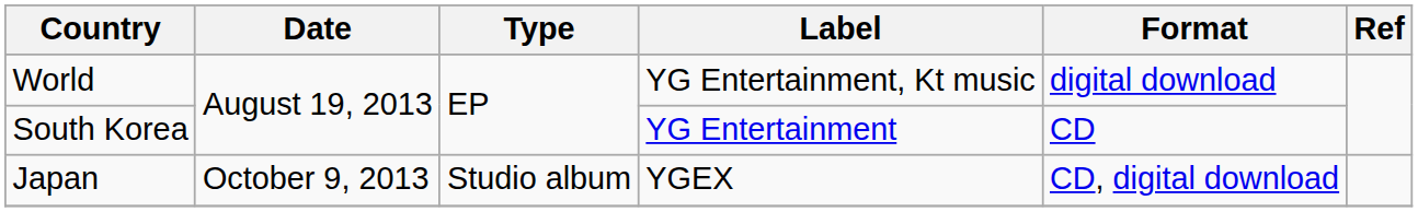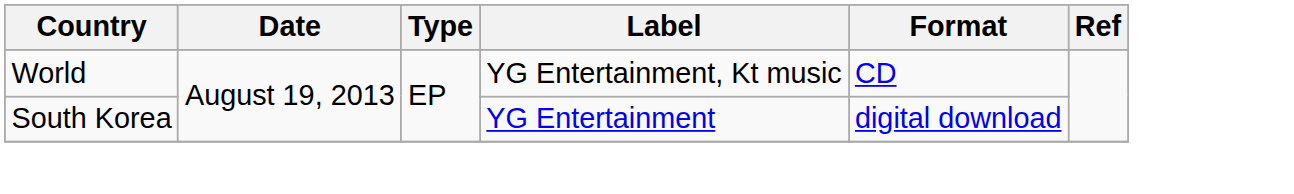World | Format: digital download -> CD
South Korea | Format: CD -> digital download
- row: Japan | October 9, 2013 | Studio album | YGEX | CD, digital download
